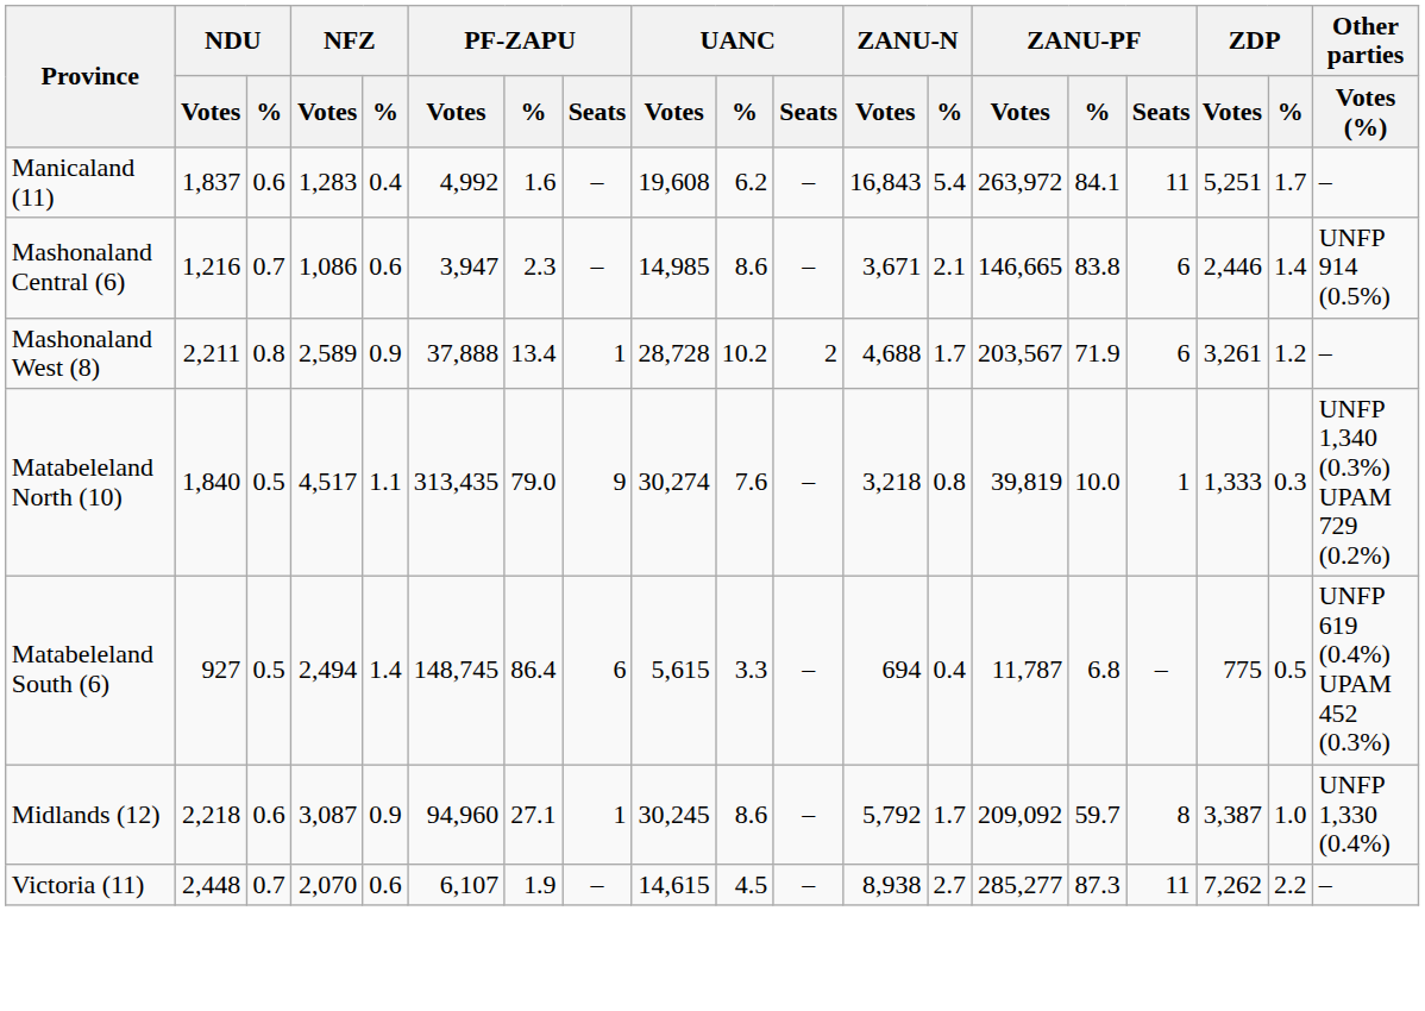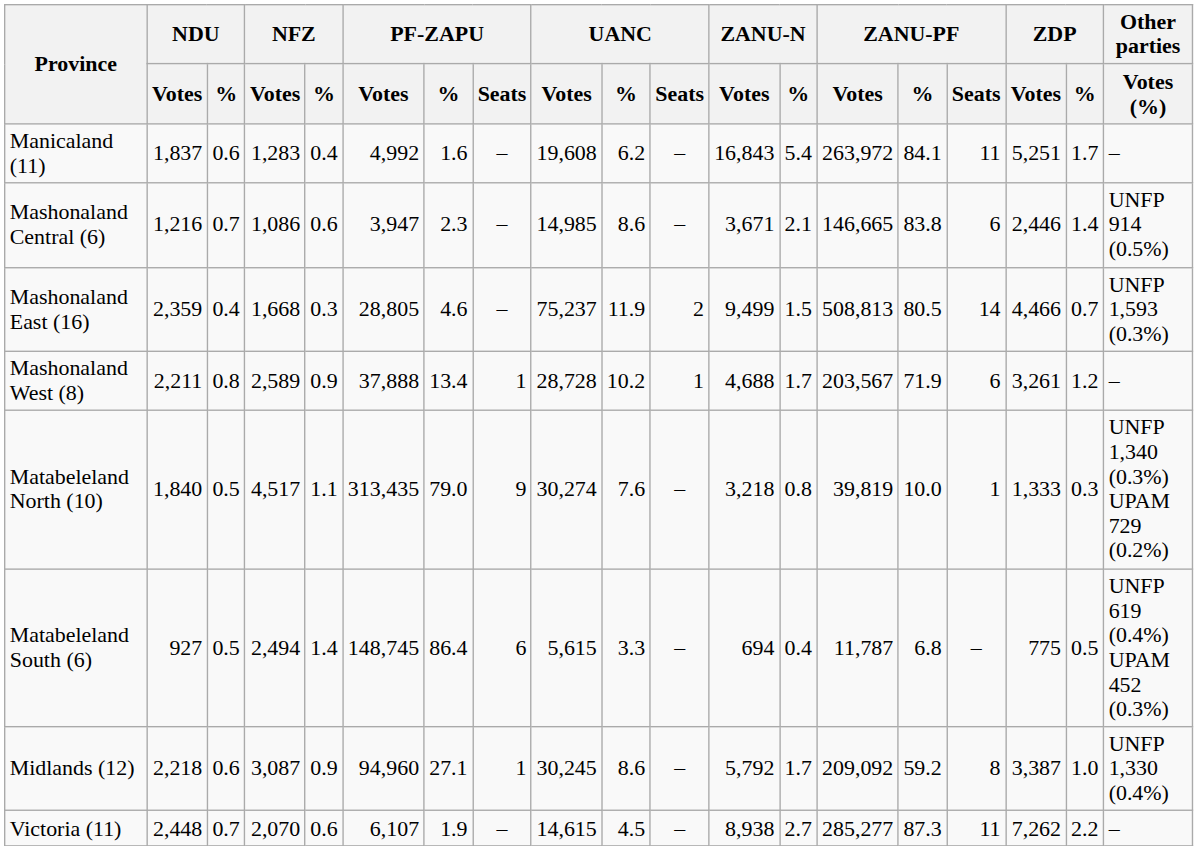+ row: Mashonaland East (16) | 2,359 | 0.4 | 1,668 | 0.3 | 28,805 | 4.6 | – | 75,237 | 11.9 | 2 | 9,499 | 1.5 | 508,813 | 80.5 | 14 | 4,466 | 0.7 | UNFP 1,593 (0.3%)
Mashonaland West (8) | UANC / Seats: 2 -> 1
Midlands (12) | ZANU-PF / %: 59.7 -> 59.2
